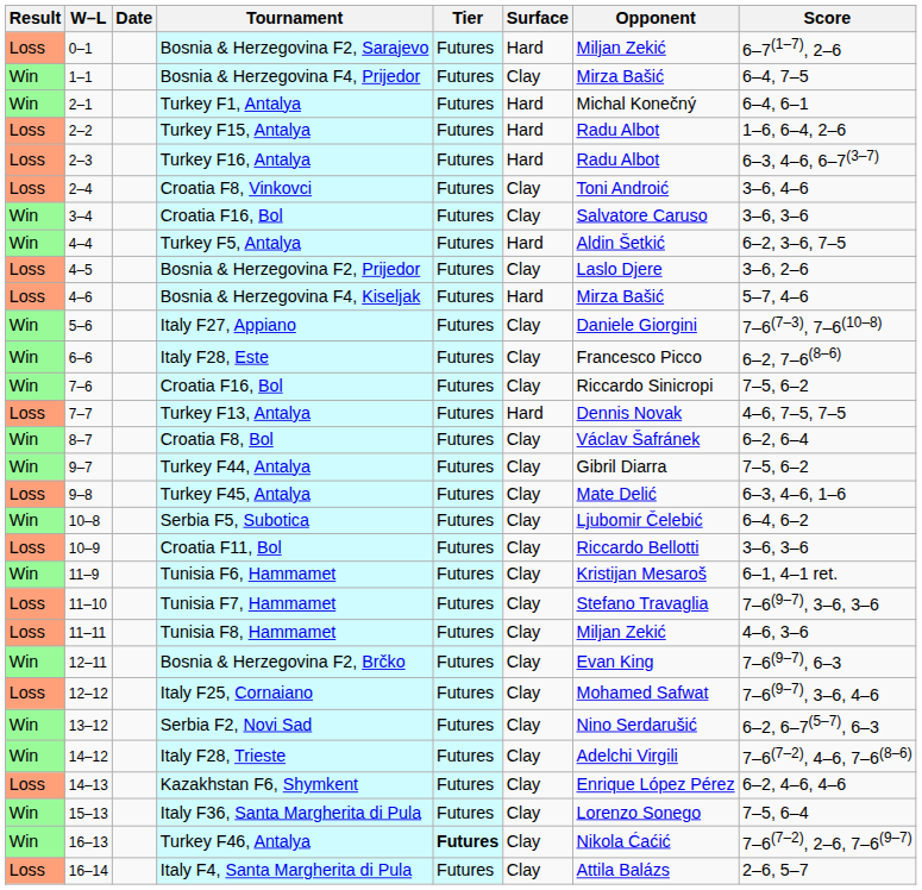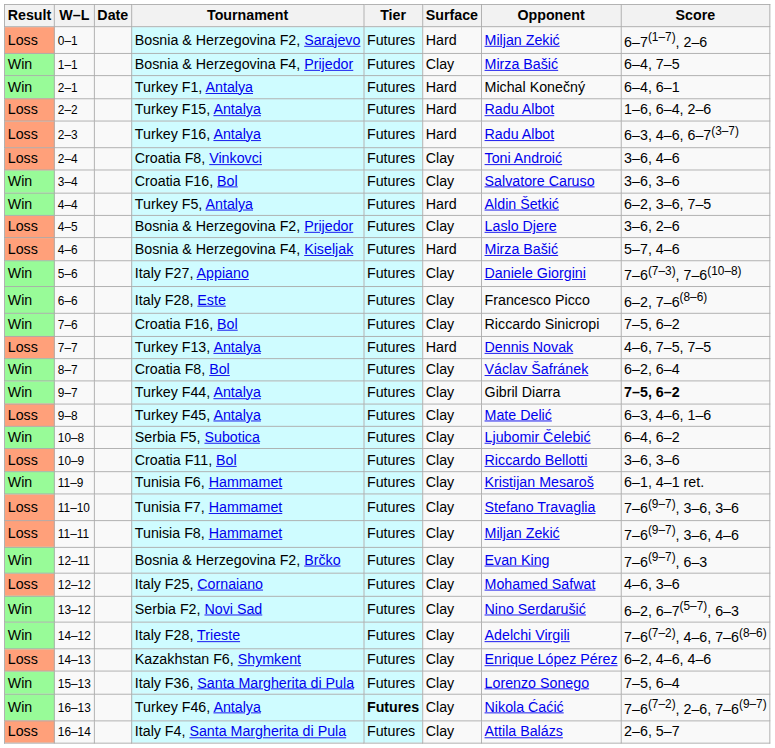Turkey F44, Antalya | Score: normal -> bold
Tunisia F8, Hammamet | Score: 4–6, 3–6 -> 7–6(9–7), 3–6, 4–6
Italy F25, Cornaiano | Score: 7–6(9–7), 3–6, 4–6 -> 4–6, 3–6
